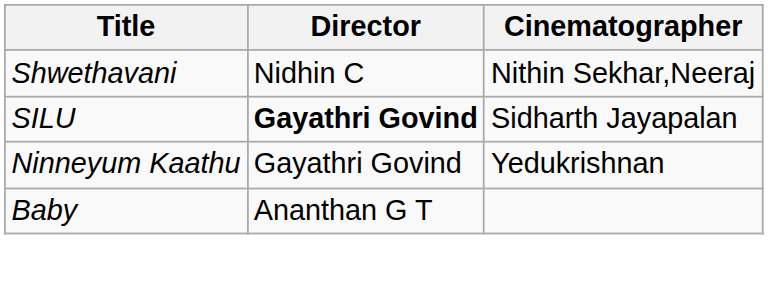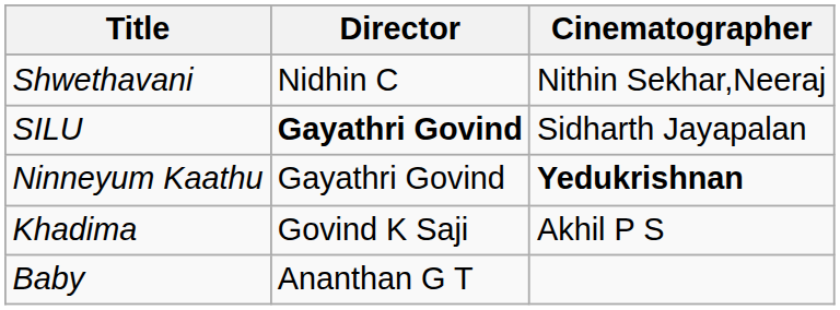Ninneyum Kaathu | Cinematographer: normal -> bold
+ row: Khadima | Govind K Saji | Akhil P S
